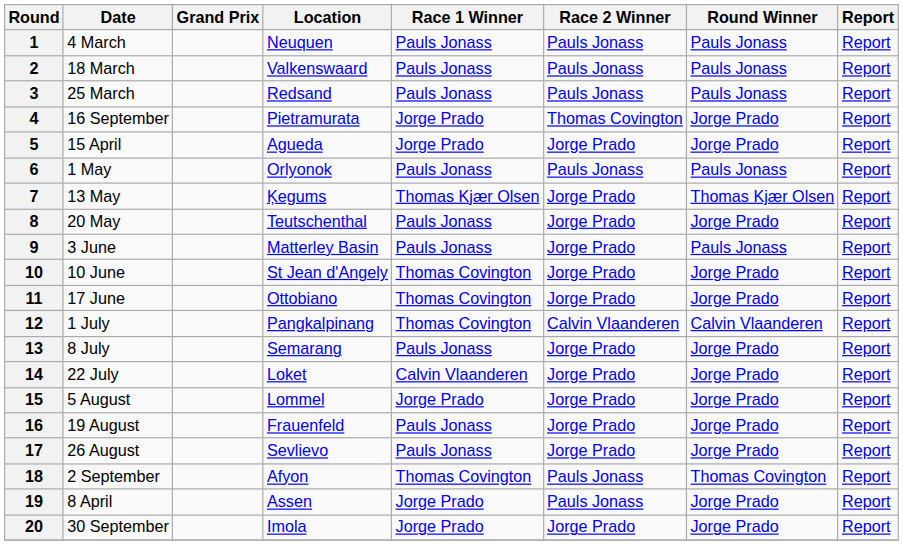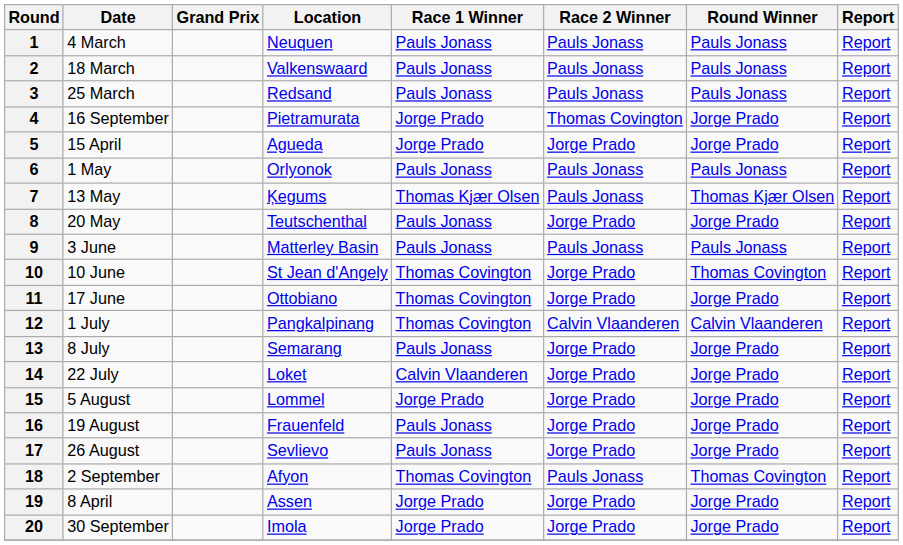7 | Race 2 Winner: Jorge Prado -> Pauls Jonass
9 | Race 2 Winner: Jorge Prado -> Pauls Jonass
10 | Round Winner: Jorge Prado -> Thomas Covington
19 | Race 2 Winner: Pauls Jonass -> Jorge Prado
